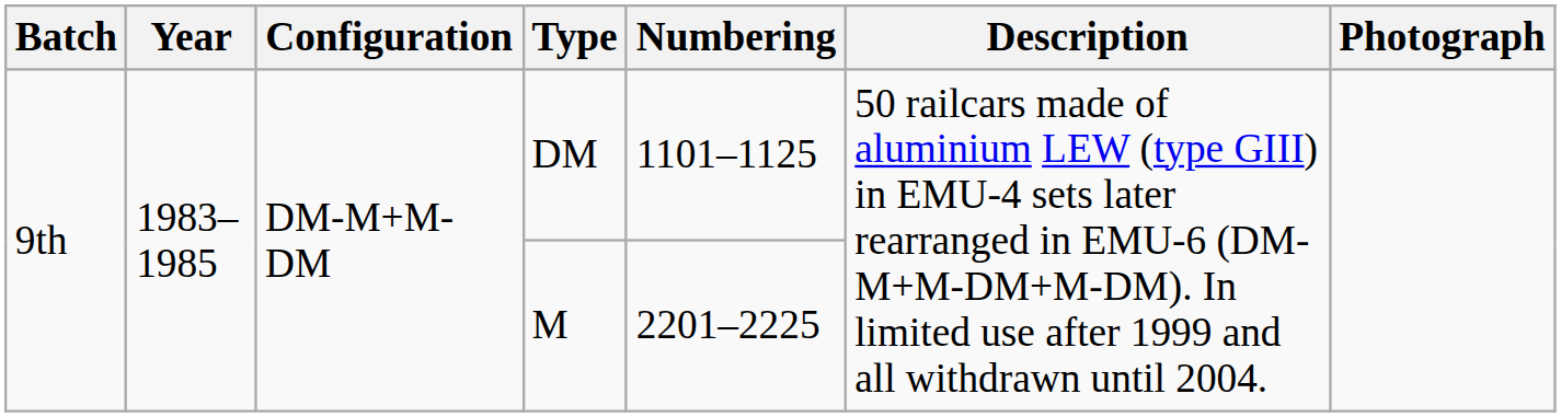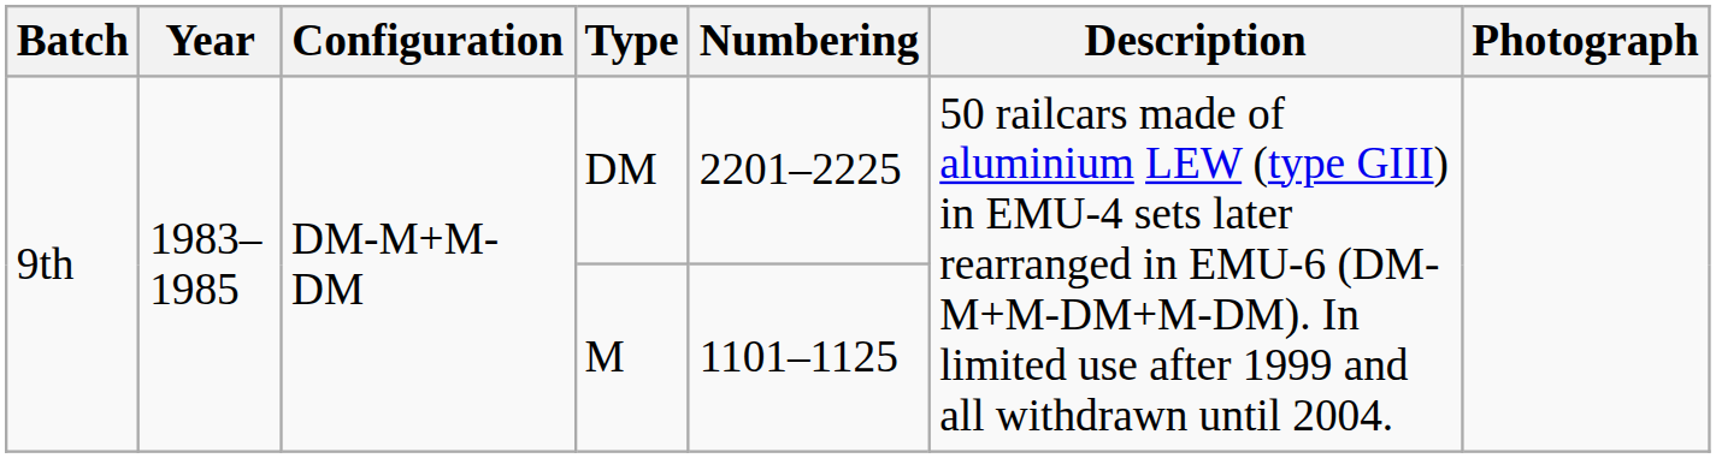DM | Numbering: 1101–1125 -> 2201–2225
M | Numbering: 2201–2225 -> 1101–1125
